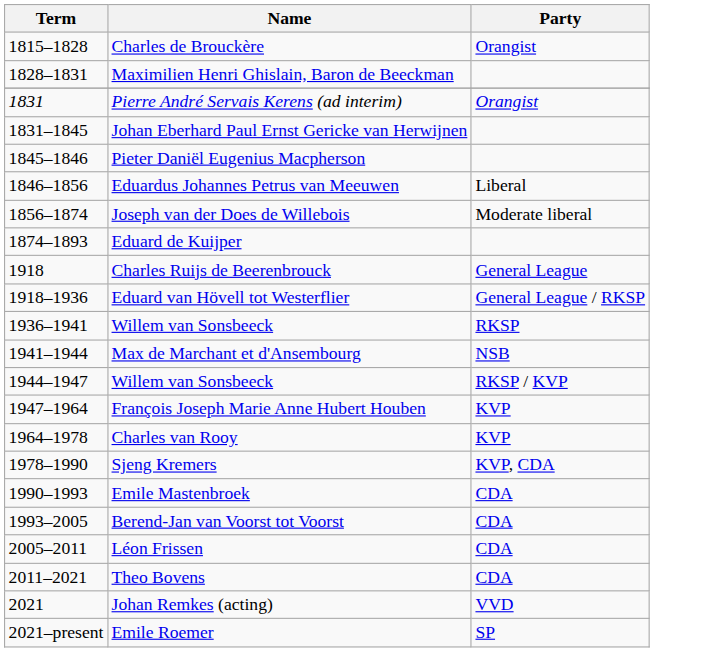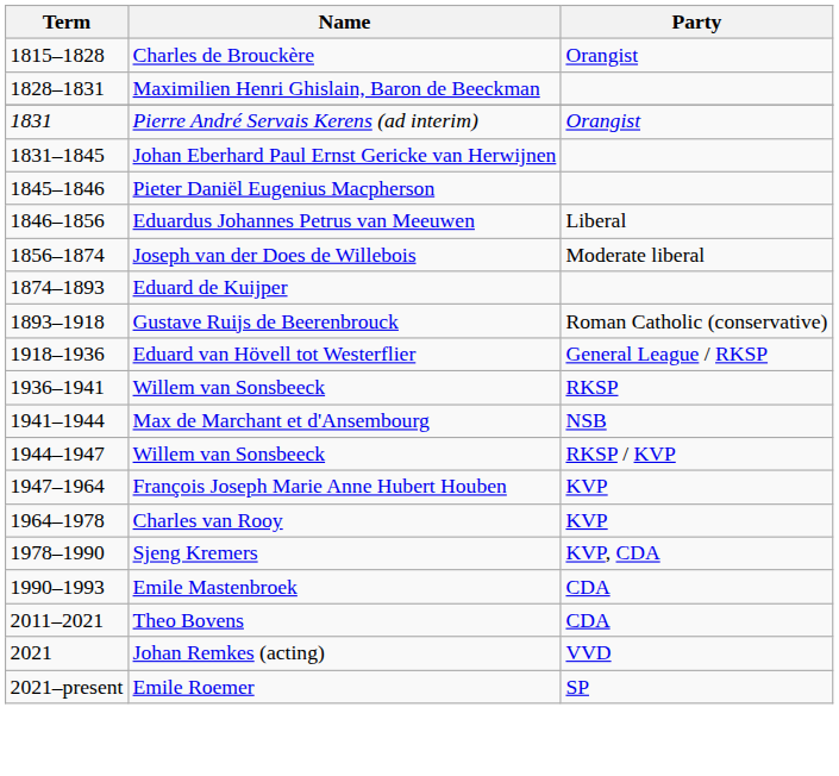+ row: 1893–1918 | Gustave Ruijs de Beerenbrouck | Roman Catholic (conservative)
- row: 1918 | Charles Ruijs de Beerenbrouck | General League
- row: 1993–2005 | Berend-Jan van Voorst tot Voorst | CDA
- row: 2005–2011 | Léon Frissen | CDA
